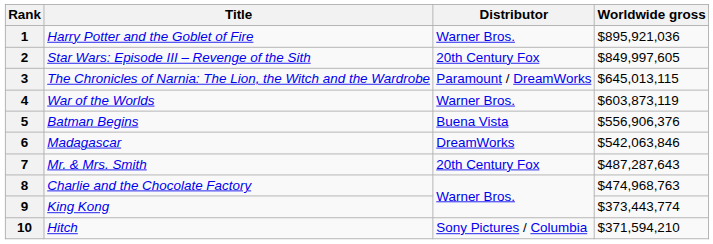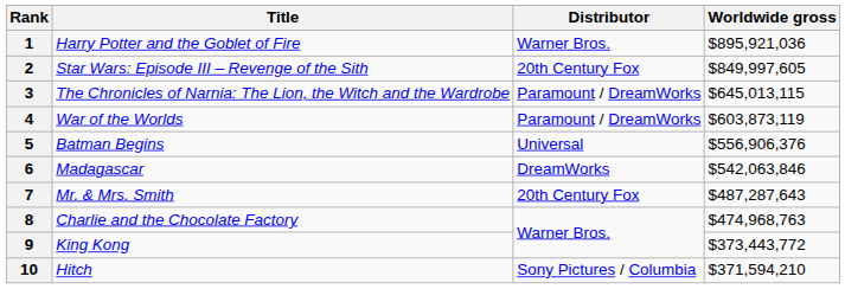4 | Distributor: Warner Bros. -> Paramount / DreamWorks
5 | Distributor: Buena Vista -> Universal
9 | Worldwide gross: $373,443,774 -> $373,443,772
